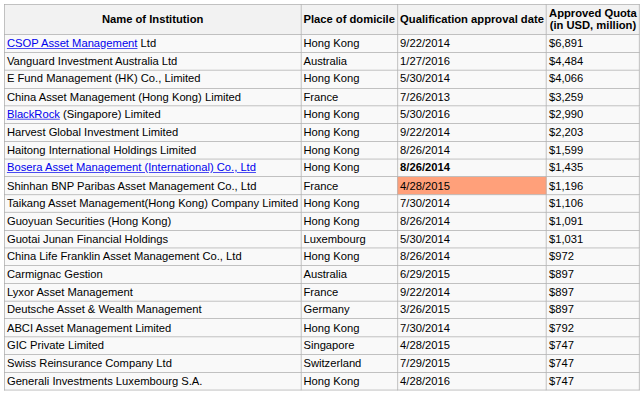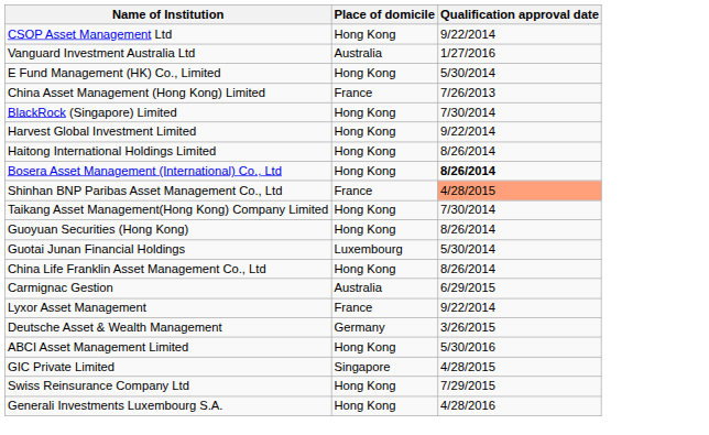- column: Approved Quota (in USD, million) | $6,891 | $4,484 | $4,066 | $3,259 | $2,990 | $2,203 | $1,599 | $1,435 | $1,196 | $1,106 | $1,091 | $1,031 | $972 | $897 | $897 | $897 | $792 | $747 | $747 | $747
BlackRock (Singapore) Limited | Qualification approval date: 5/30/2016 -> 7/30/2014
ABCI Asset Management Limited | Qualification approval date: 7/30/2014 -> 5/30/2016
Swiss Reinsurance Company Ltd | Place of domicile: Switzerland -> Hong Kong
